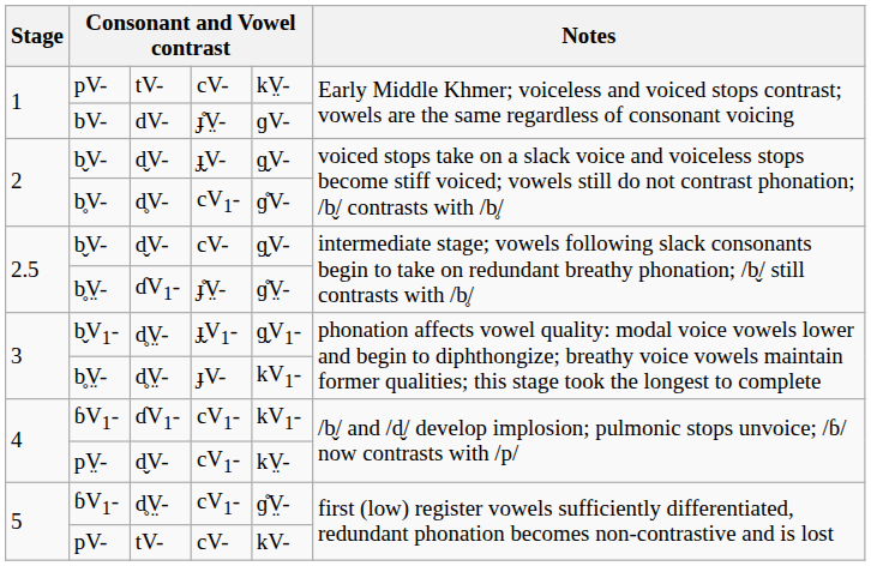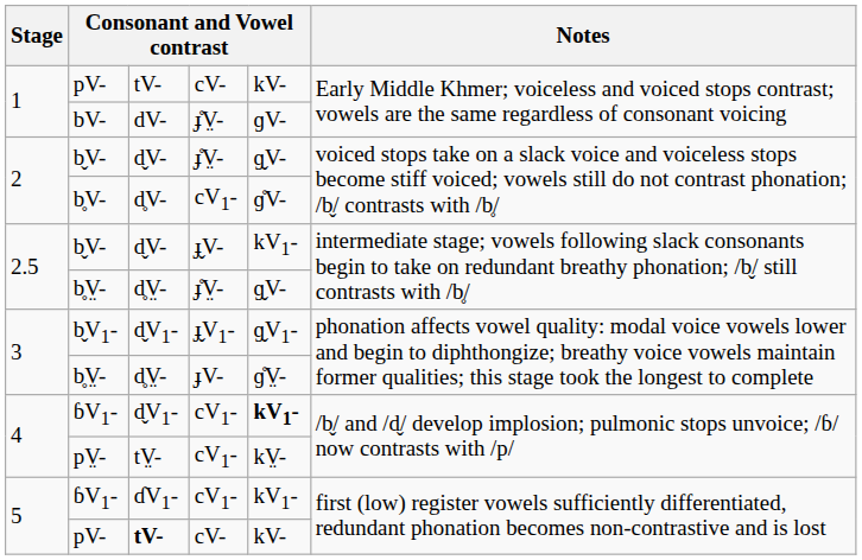1 / pV- | column 5: kV̤- -> kV-
2 / b̬V- | column 4: ɟ̬V- -> ɟ̊V̤-
2.5 / b̬V- | column 4: cV- -> ɟ̬V-
2.5 / b̬V- | column 5: ɡ̬V- -> kV1-
2.5 / b̥V̤- | column 3: ɗV1- -> d̥V̤-
2.5 / b̥V̤- | column 5: ɡ̊V̤- -> ɡ̬V-
b̬V1- | column 3: d̥V̤- -> d̬V1-
3 / b̥V̤- | column 5: kV1- -> ɡ̊V̤-
4 / ɓV1- | column 3: ɗV1- -> d̬V1-
4 / ɓV1- | column 5: normal -> bold
pV̤- | column 3: d̬V- -> tV̤-
5 / ɓV1- | column 3: d̥V̤- -> ɗV1-
5 / ɓV1- | column 5: ɡ̊V̤- -> kV1-
5 / pV- | column 3: normal -> bold
